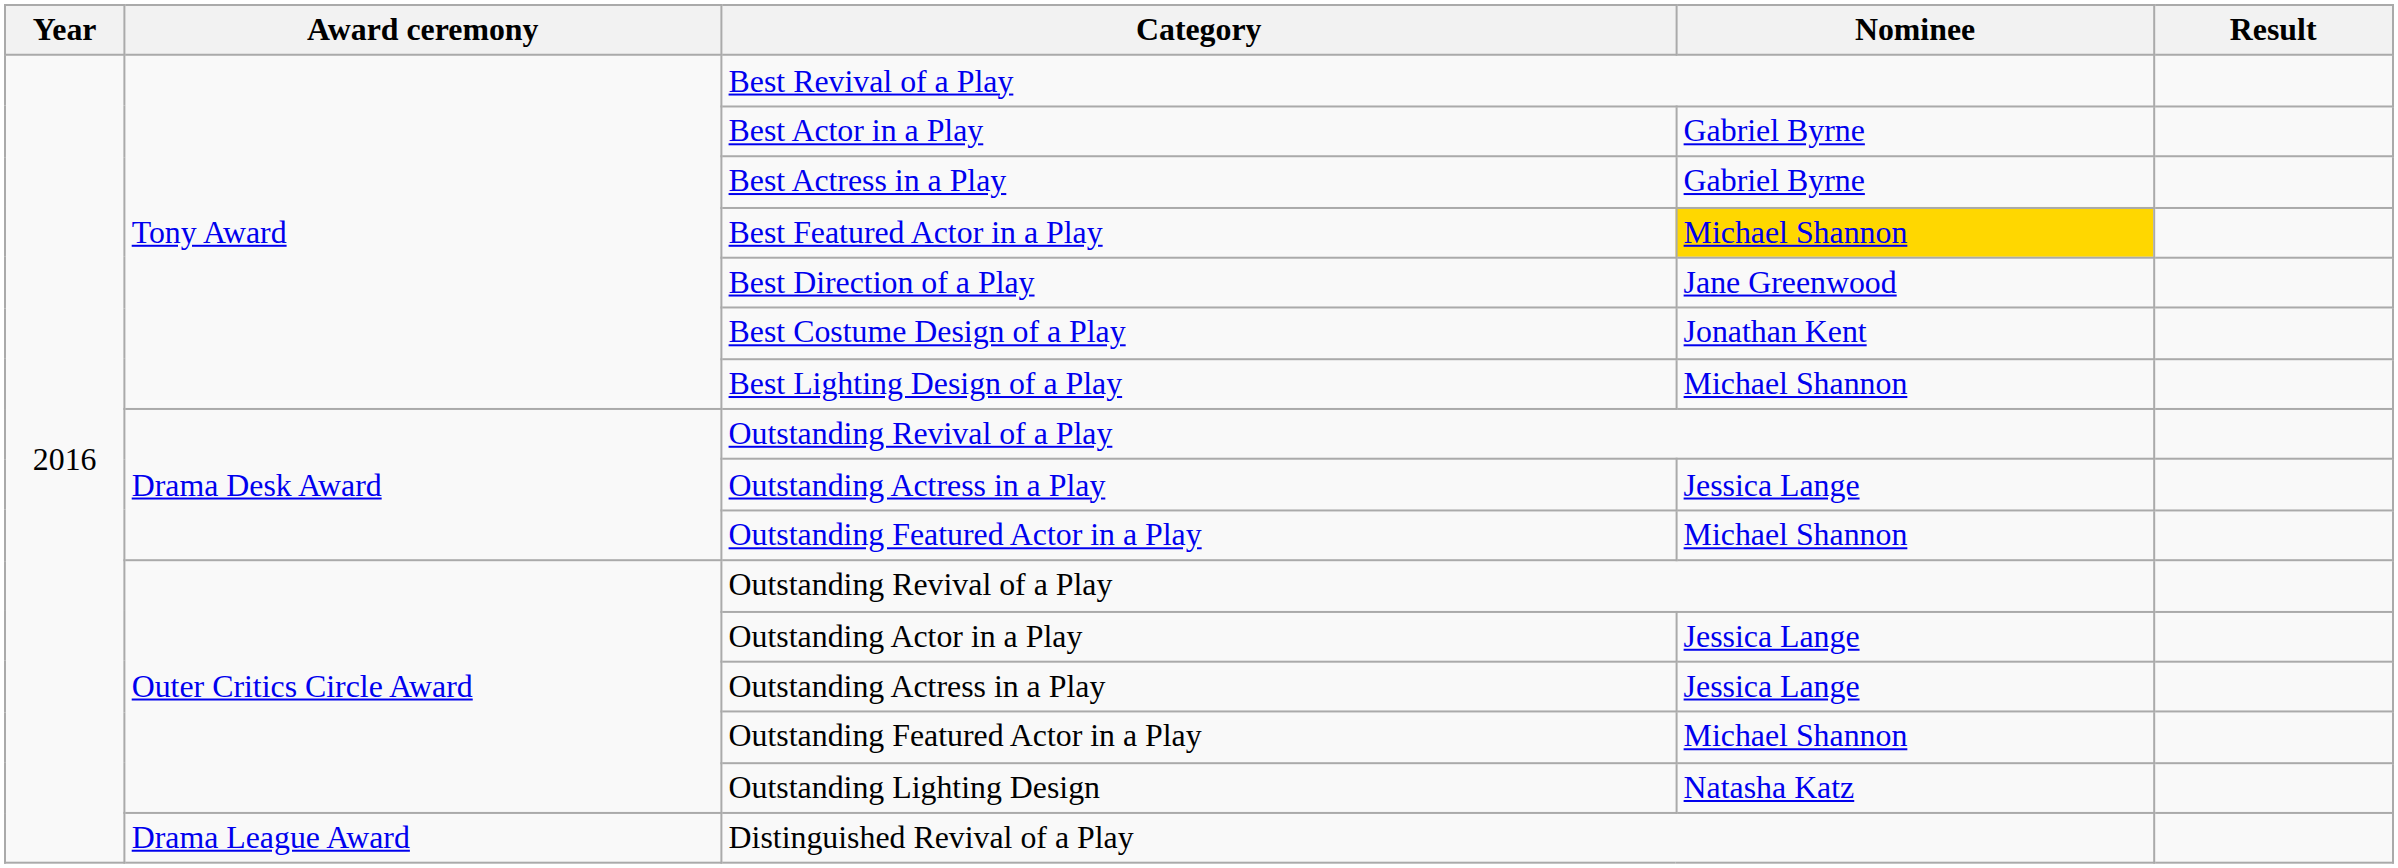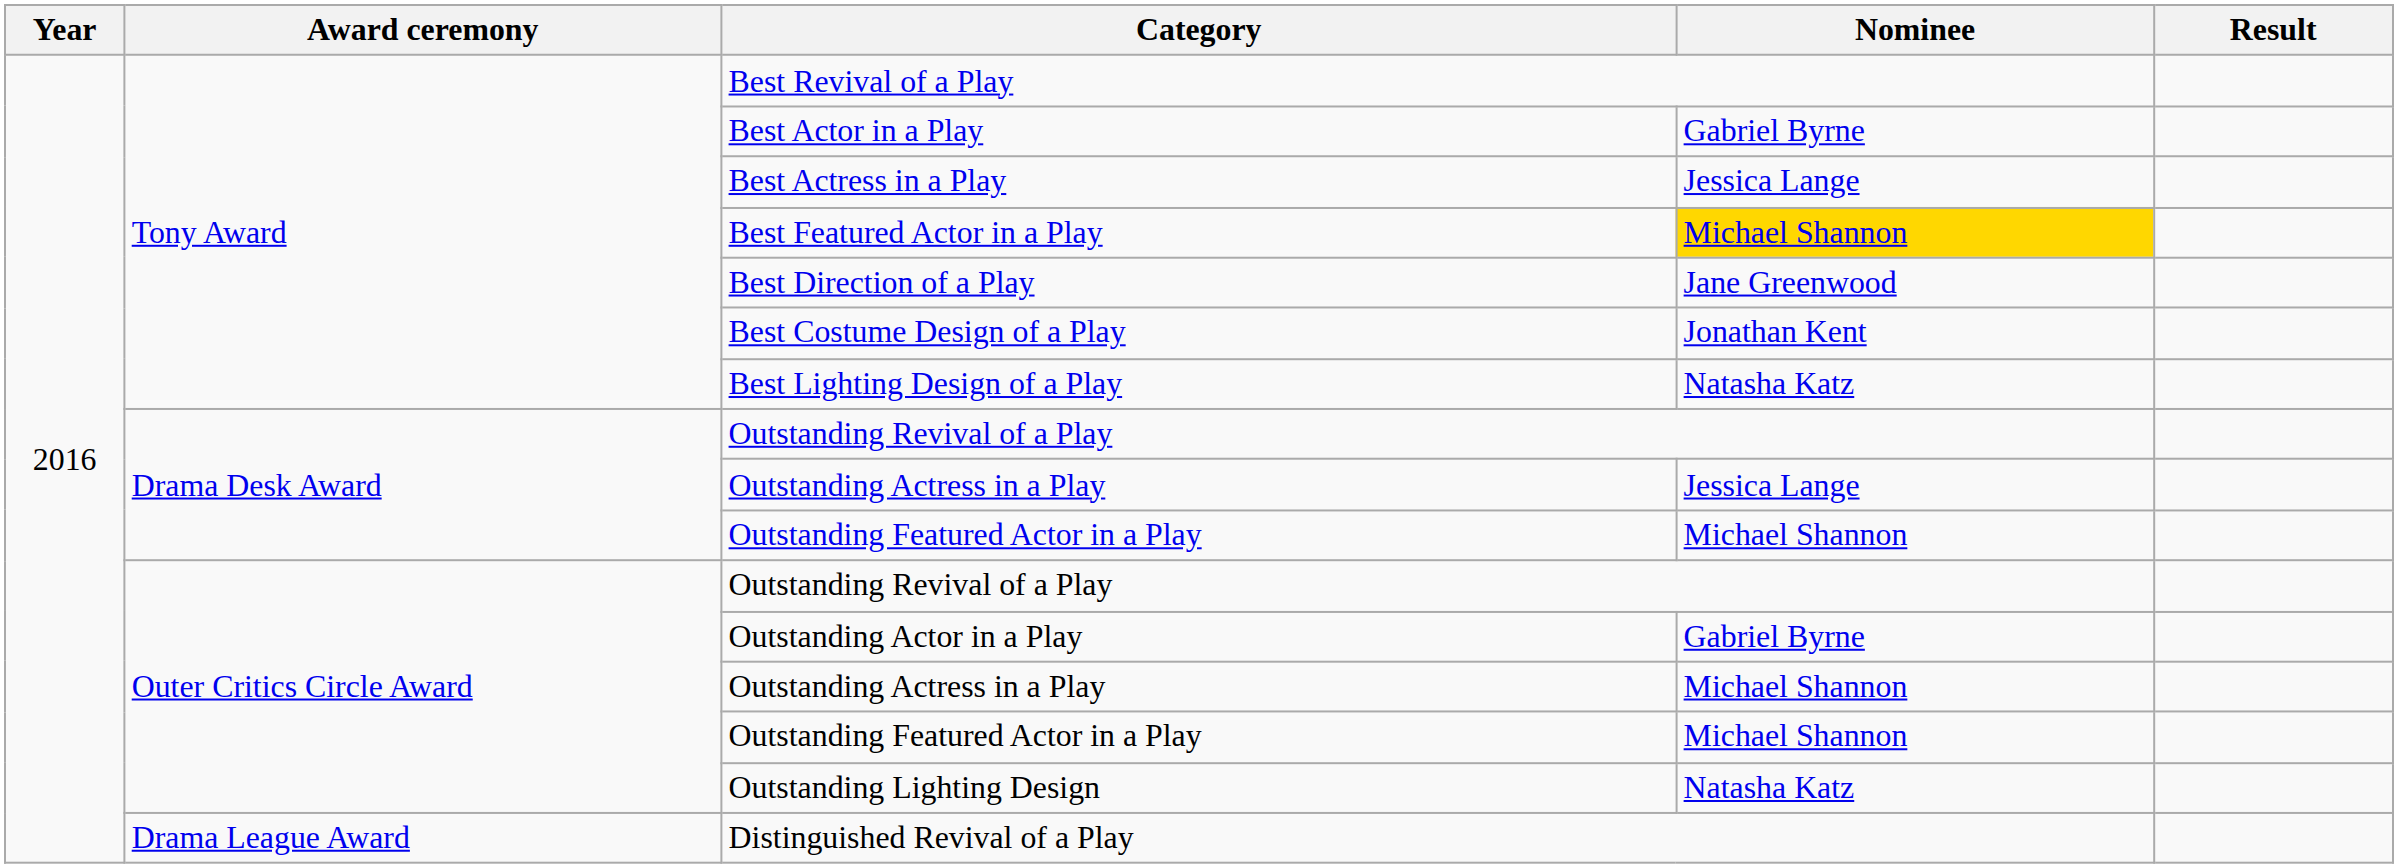Best Actress in a Play | Nominee: Gabriel Byrne -> Jessica Lange
Best Lighting Design of a Play | Nominee: Michael Shannon -> Natasha Katz
Outstanding Actor in a Play | Nominee: Jessica Lange -> Gabriel Byrne
Outer Critics Circle Award / Outstanding Actress in a Play | Nominee: Jessica Lange -> Michael Shannon
